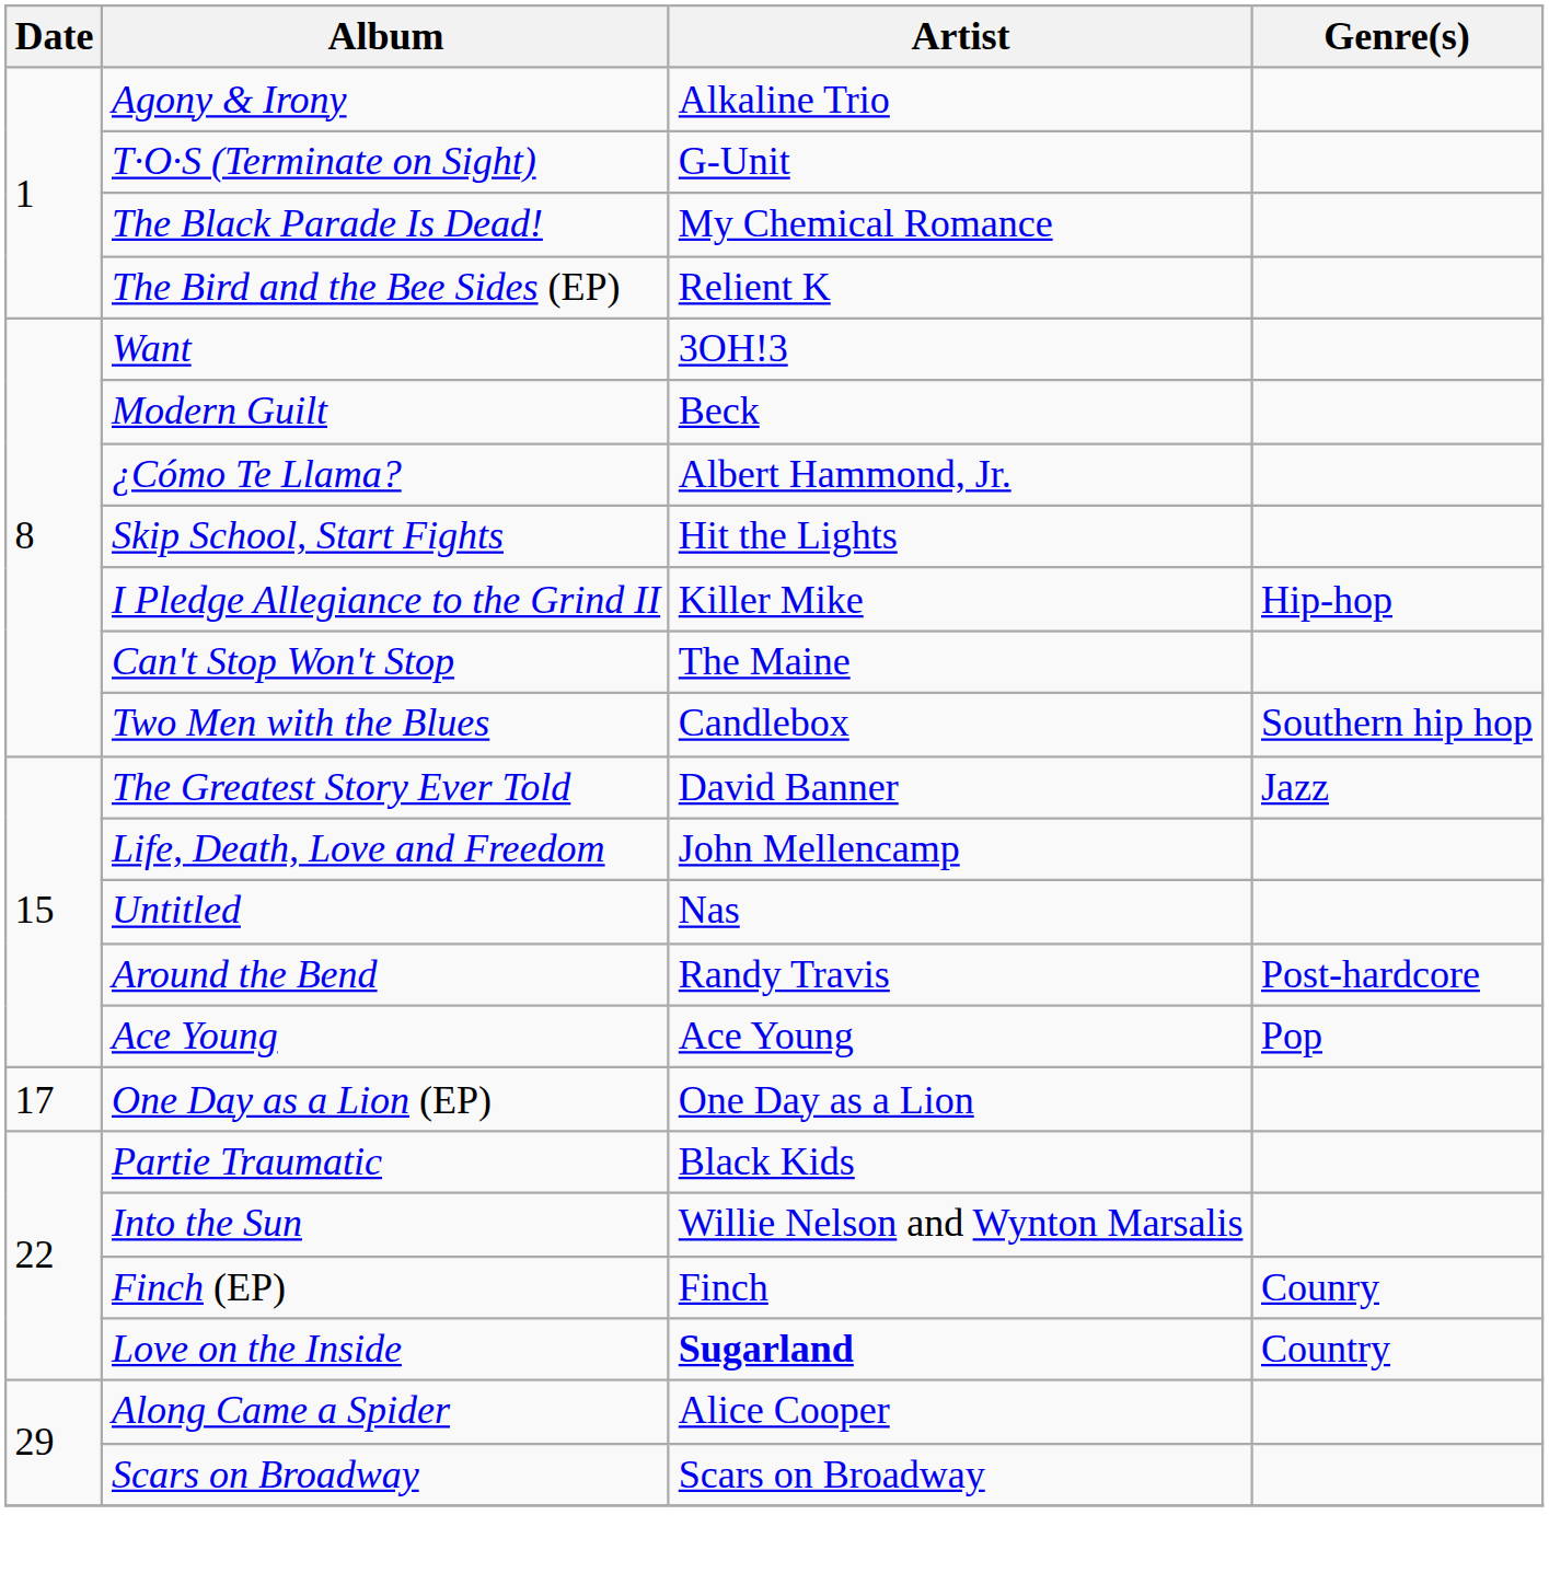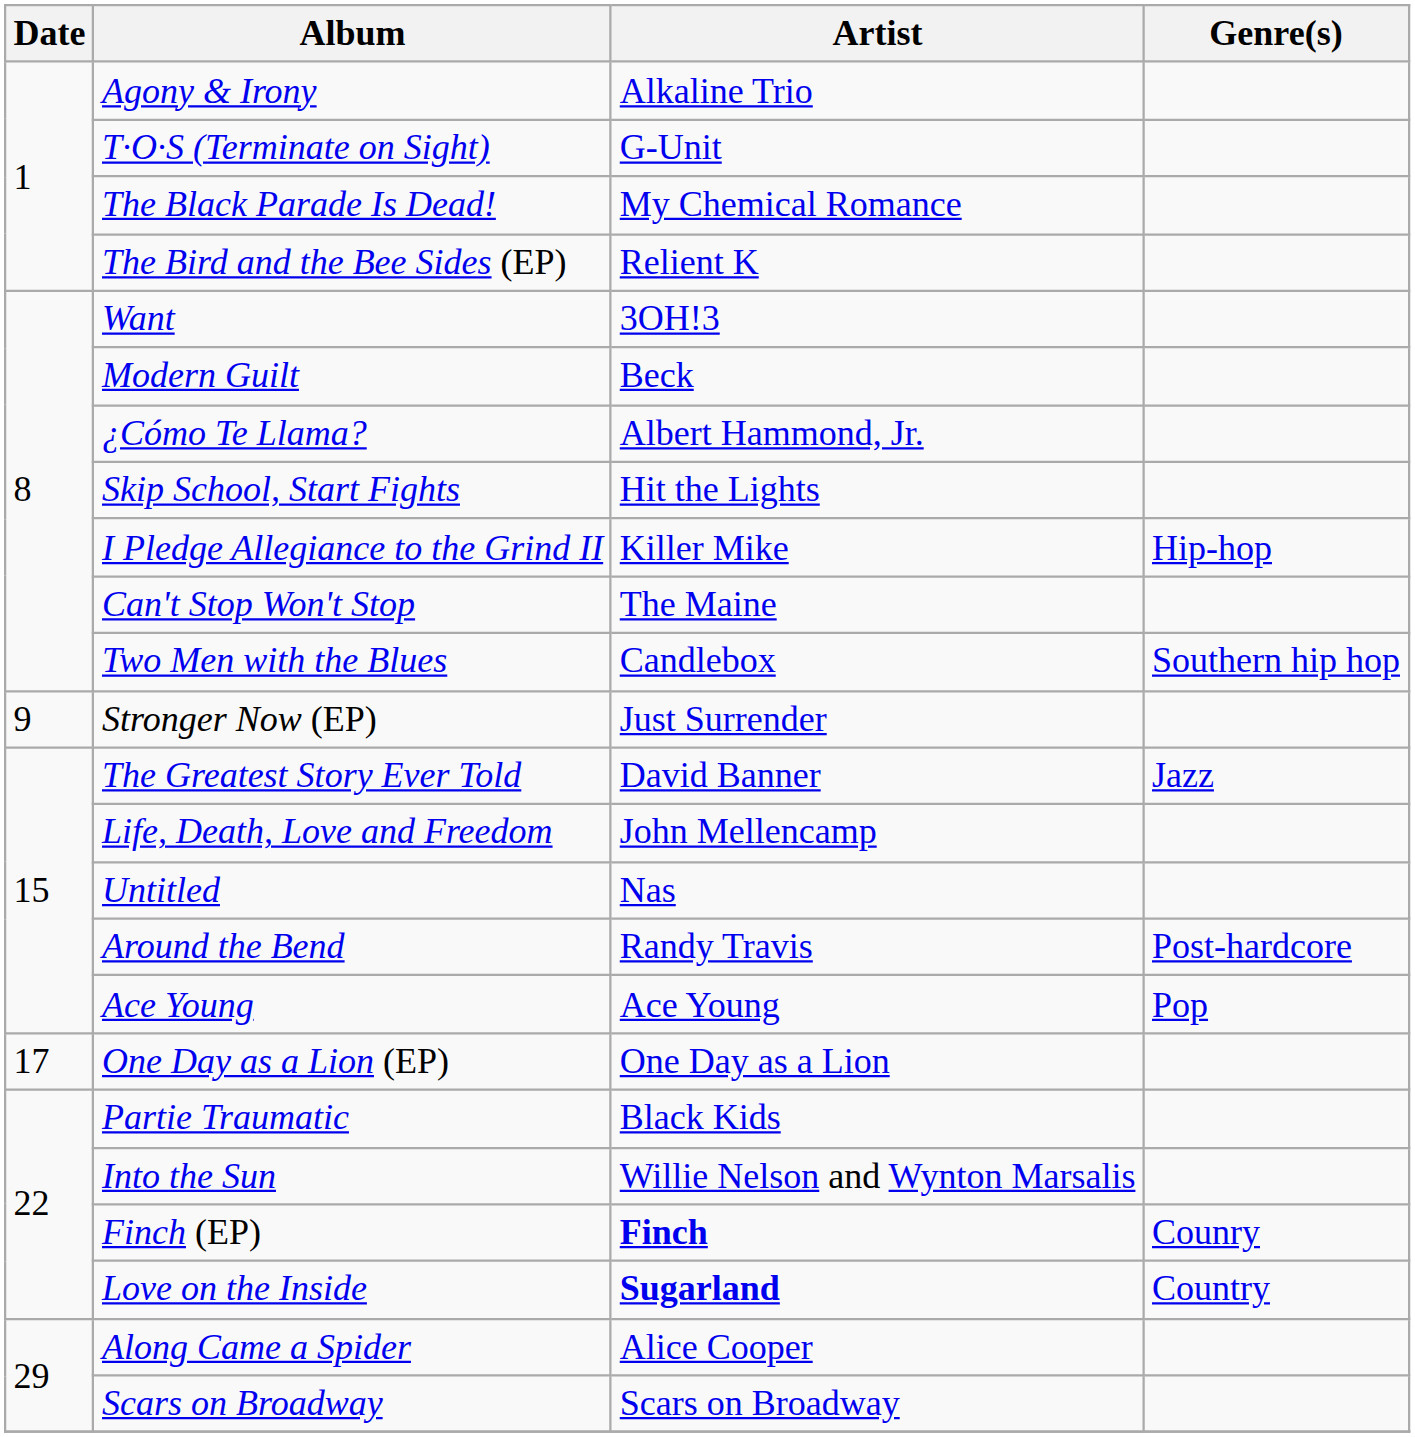+ row: 9 | Stronger Now (EP) | Just Surrender
Finch (EP) | Artist: normal -> bold
